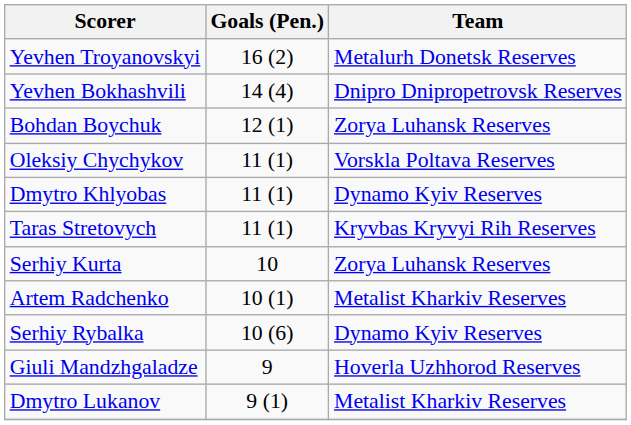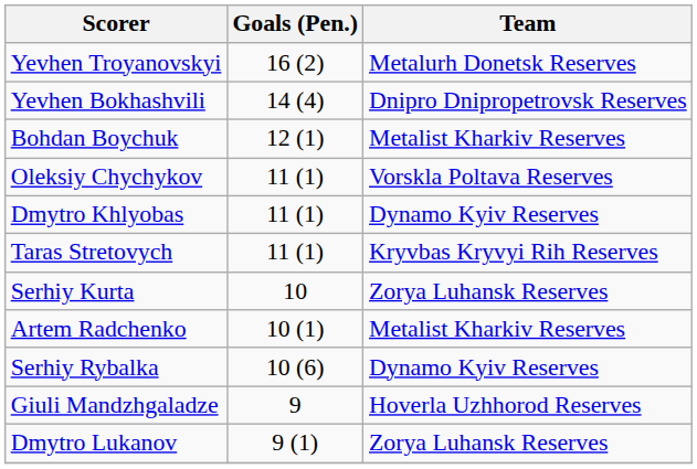Bohdan Boychuk | Team: Zorya Luhansk Reserves -> Metalist Kharkiv Reserves
Dmytro Lukanov | Team: Metalist Kharkiv Reserves -> Zorya Luhansk Reserves
